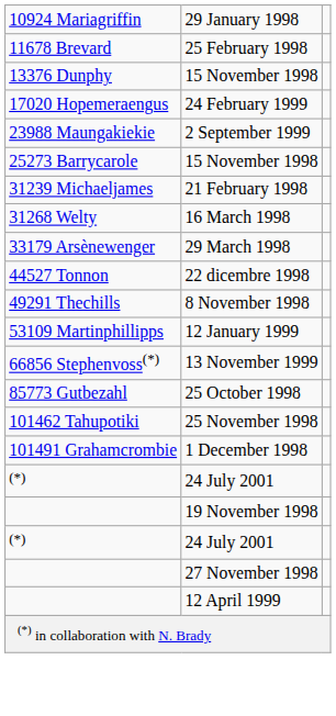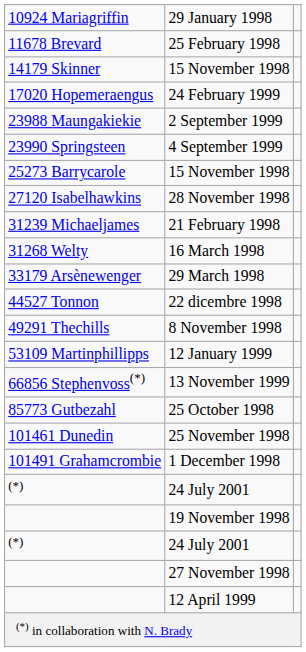- row: 13376 Dunphy | 15 November 1998
+ row: 14179 Skinner | 15 November 1998
+ row: 23990 Springsteen | 4 September 1999
+ row: 27120 Isabelhawkins | 28 November 1998
+ row: 101461 Dunedin | 25 November 1998
- row: 101462 Tahupotiki | 25 November 1998
